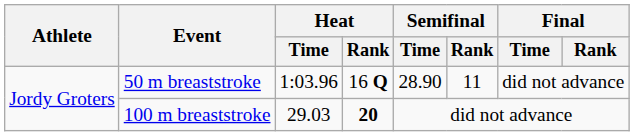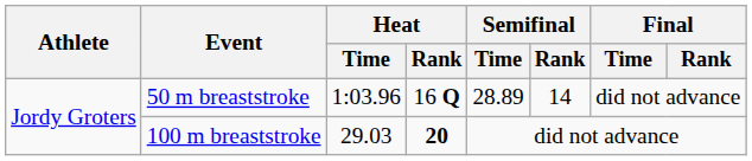50 m breaststroke | Semifinal / Time: 28.90 -> 28.89
50 m breaststroke | Semifinal / Rank: 11 -> 14
